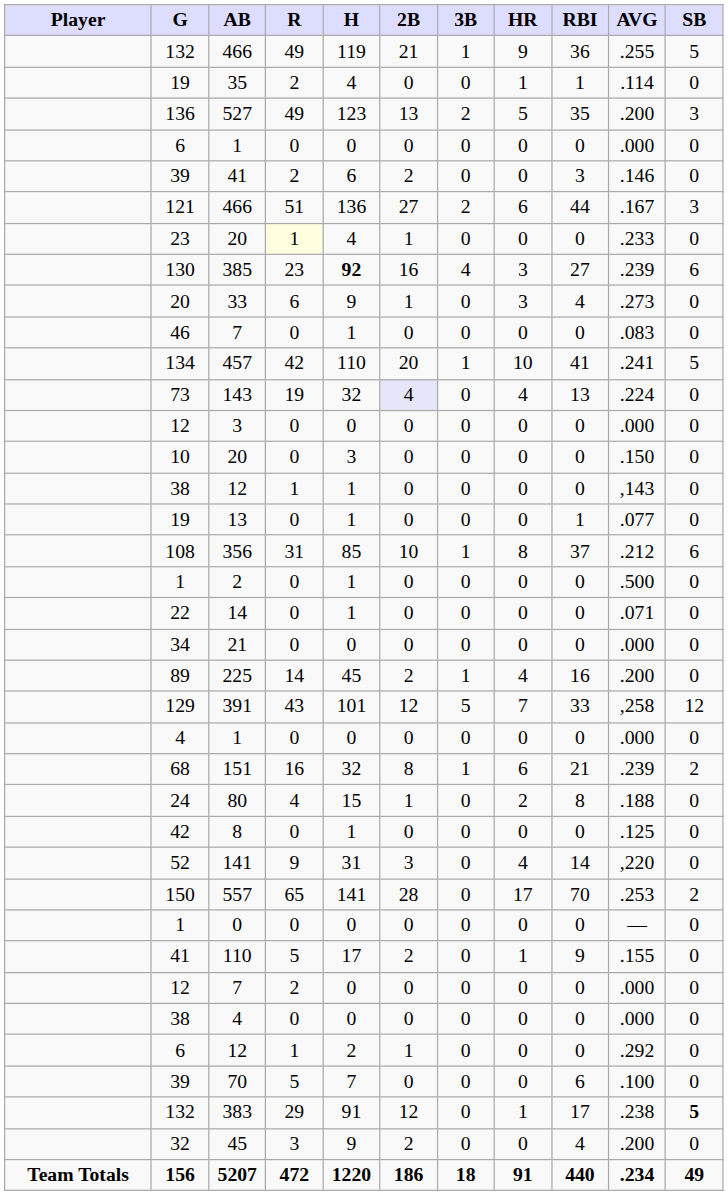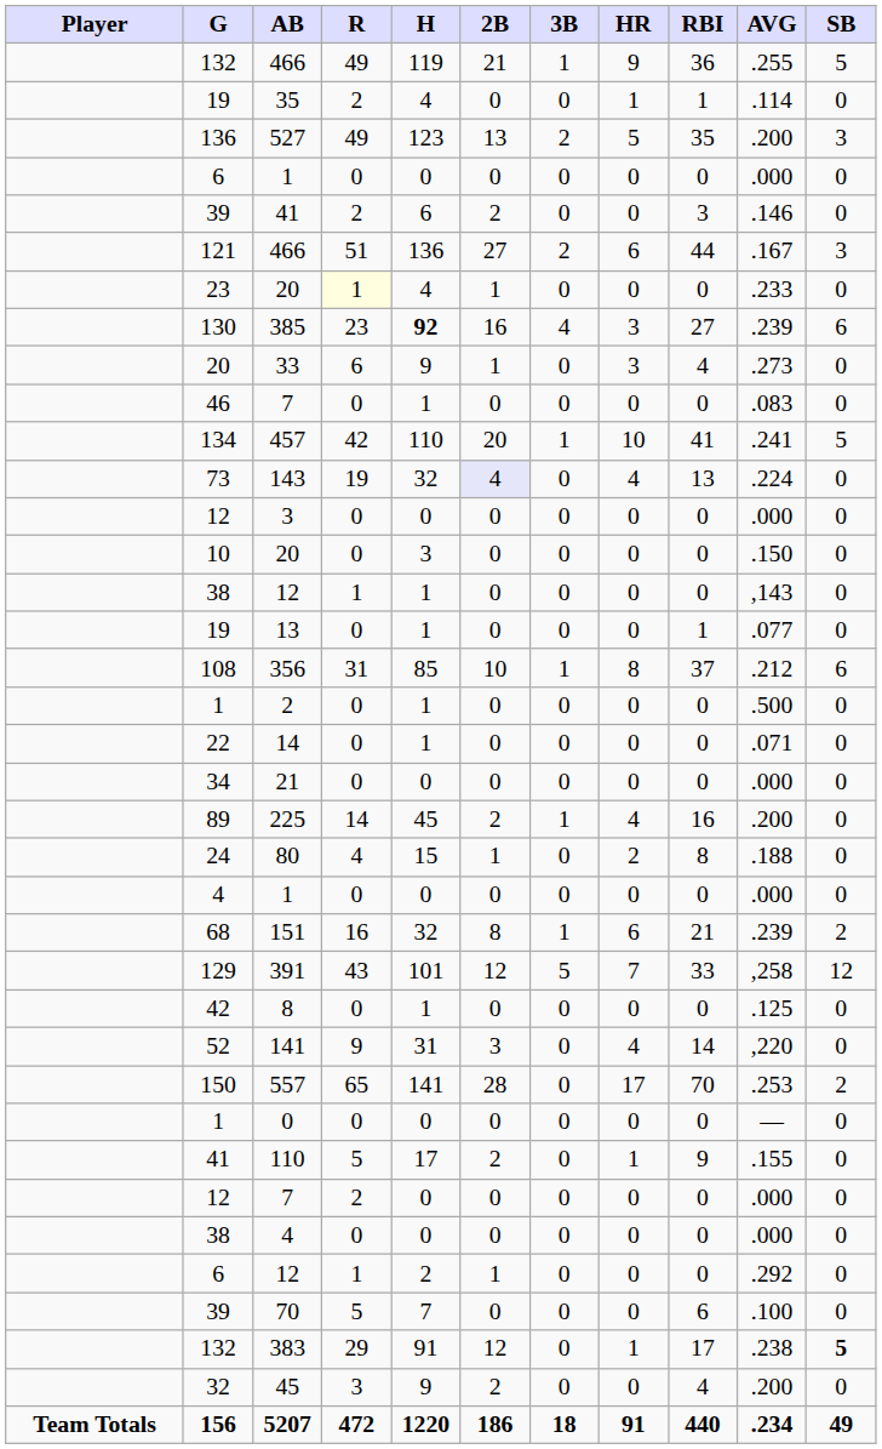rows swapped: 80 <-> 391
